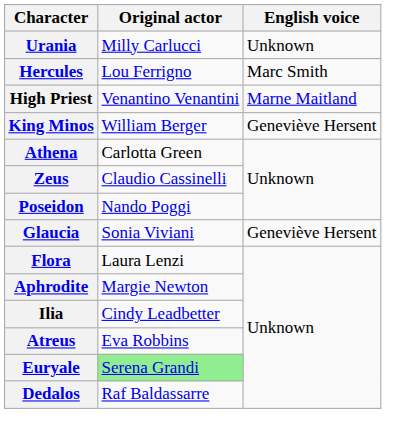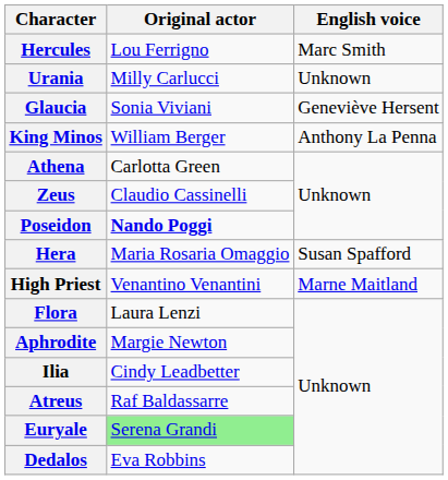rows swapped: Hercules <-> Urania
rows swapped: Glaucia <-> High Priest
King Minos | English voice: Geneviève Hersent -> Anthony La Penna
Poseidon | Original actor: normal -> bold
+ row: Hera | Maria Rosaria Omaggio | Susan Spafford
Atreus | Original actor: Eva Robbins -> Raf Baldassarre
Dedalos | Original actor: Raf Baldassarre -> Eva Robbins
